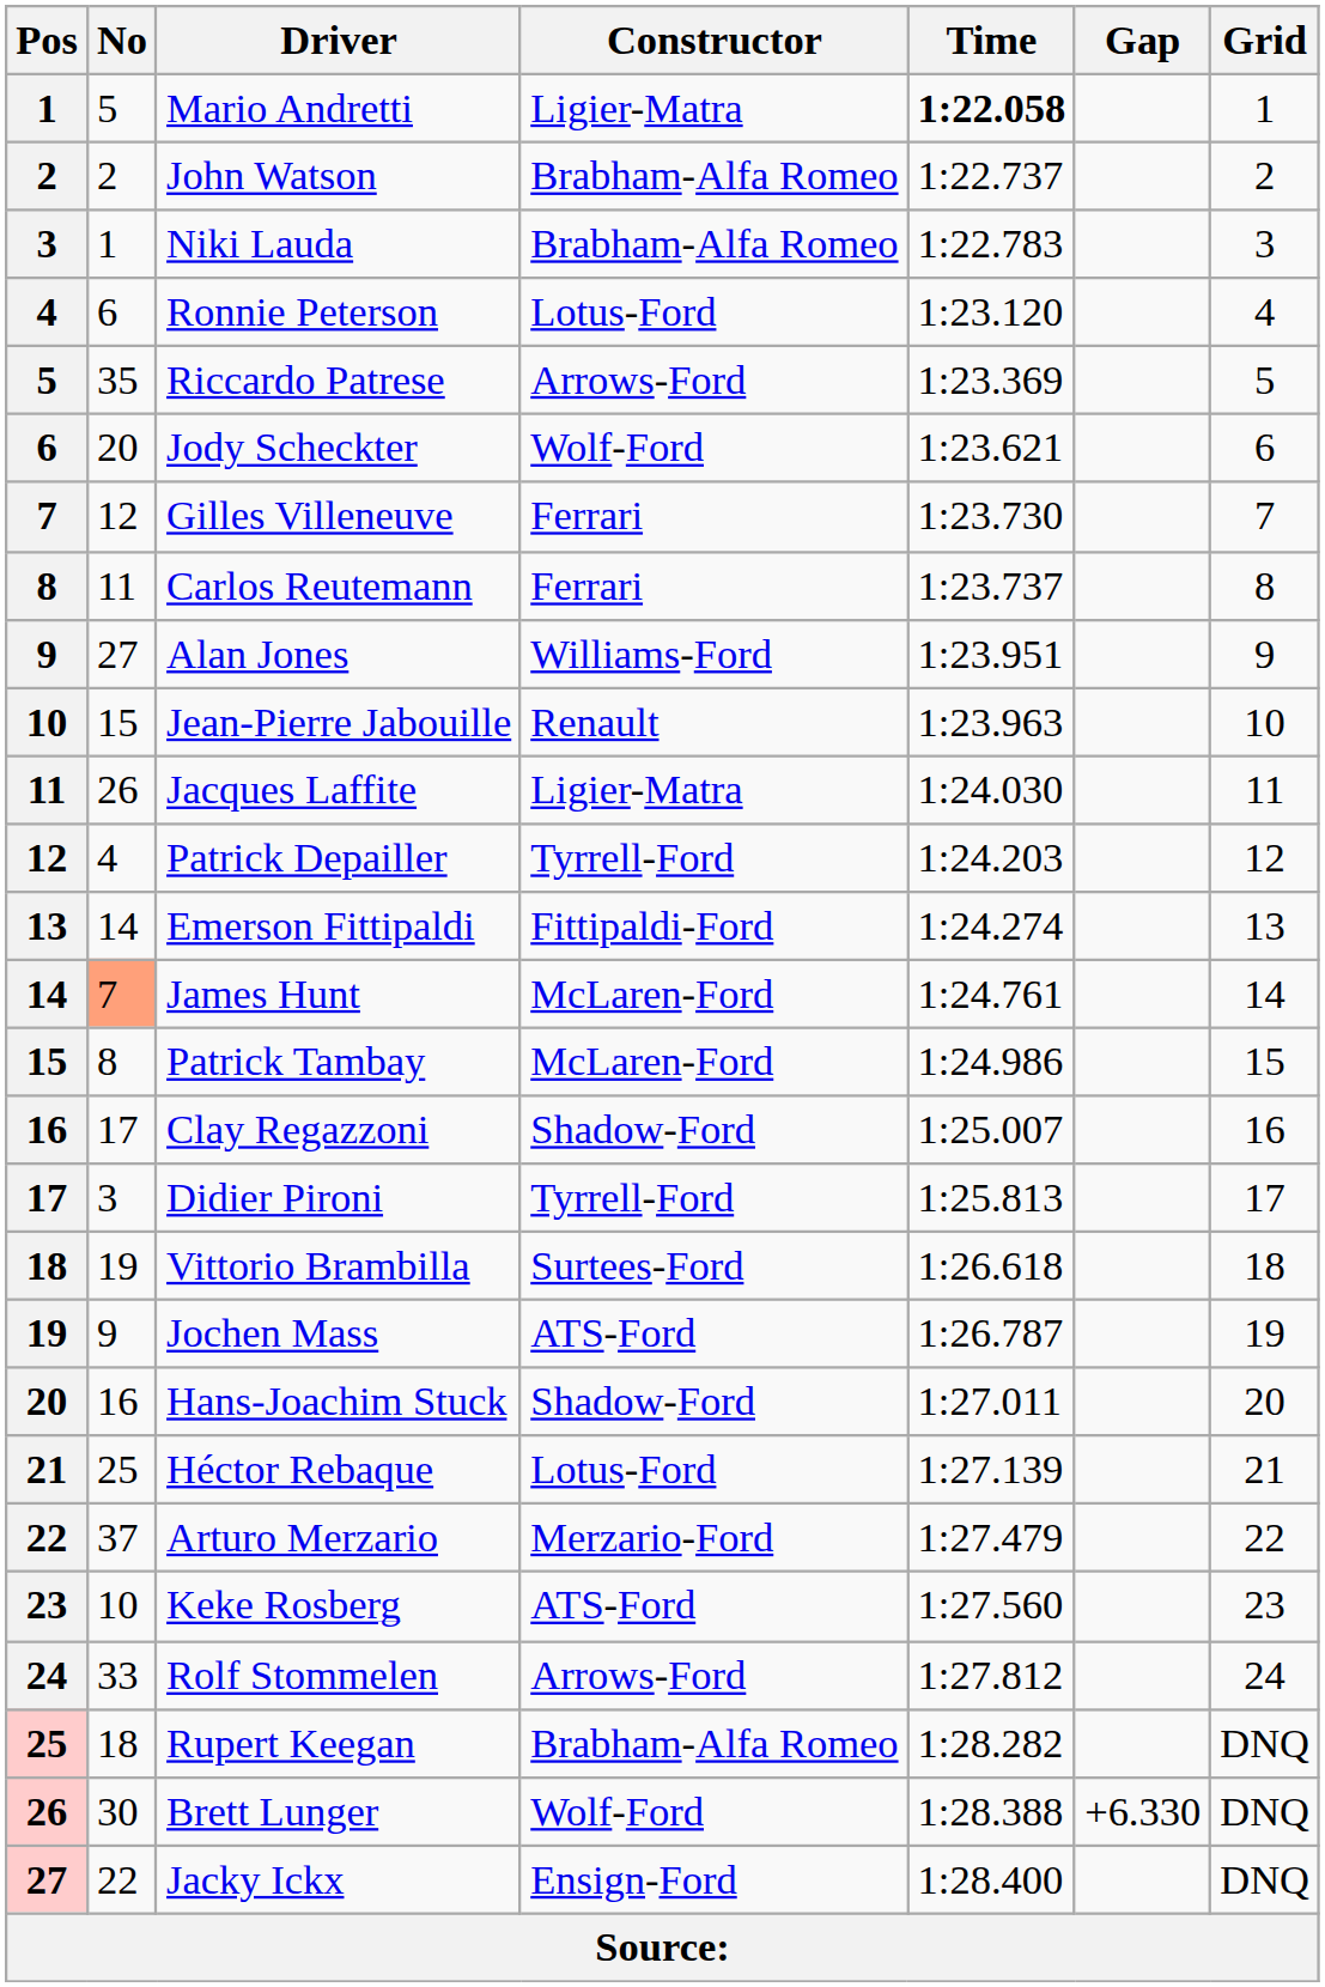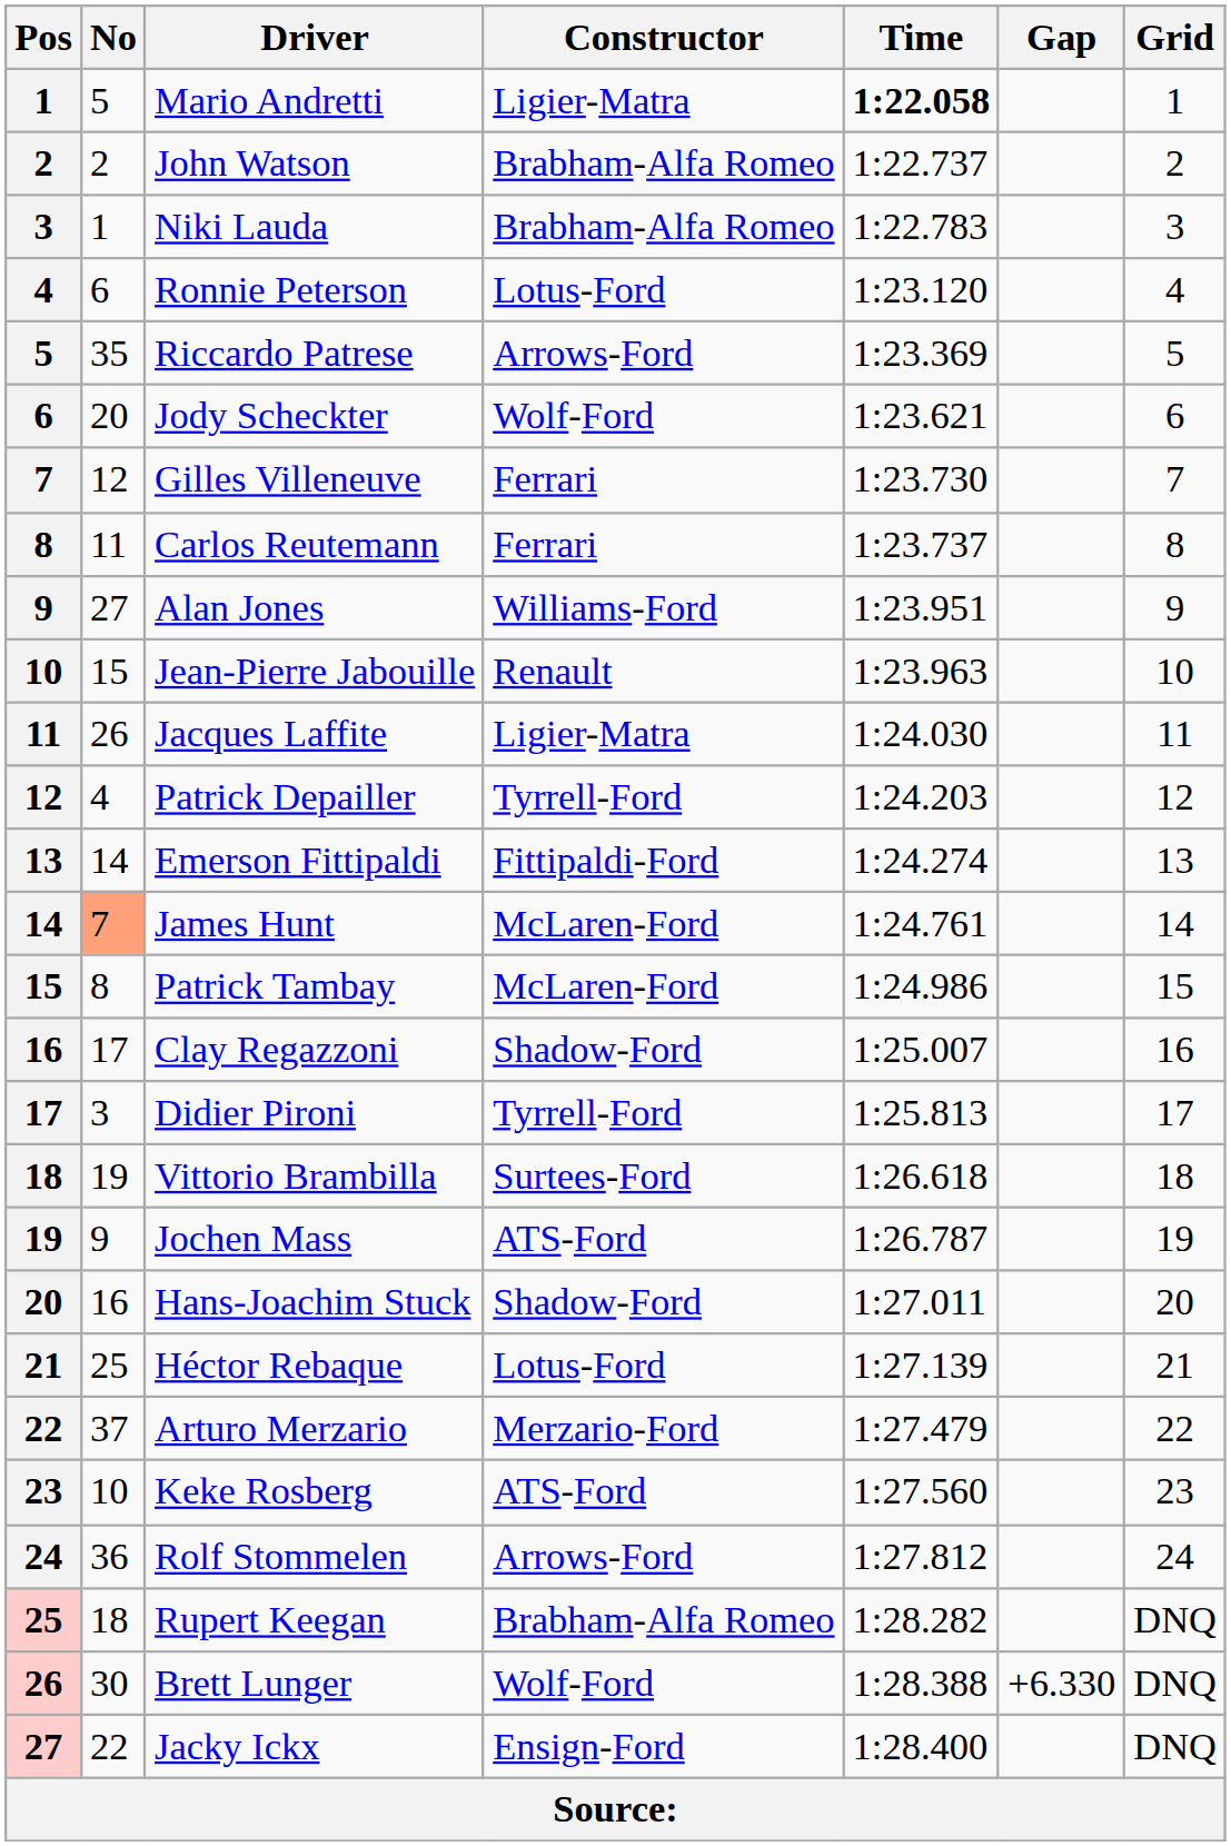Rolf Stommelen | No: 33 -> 36
